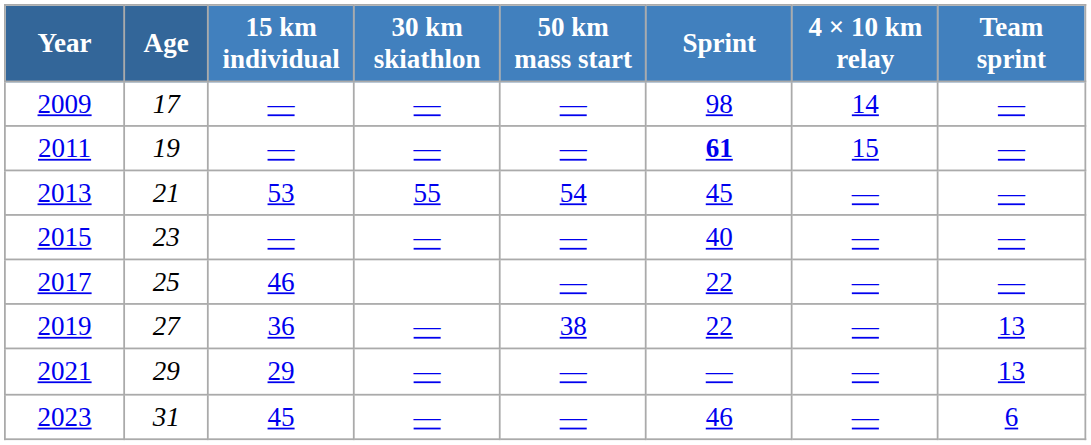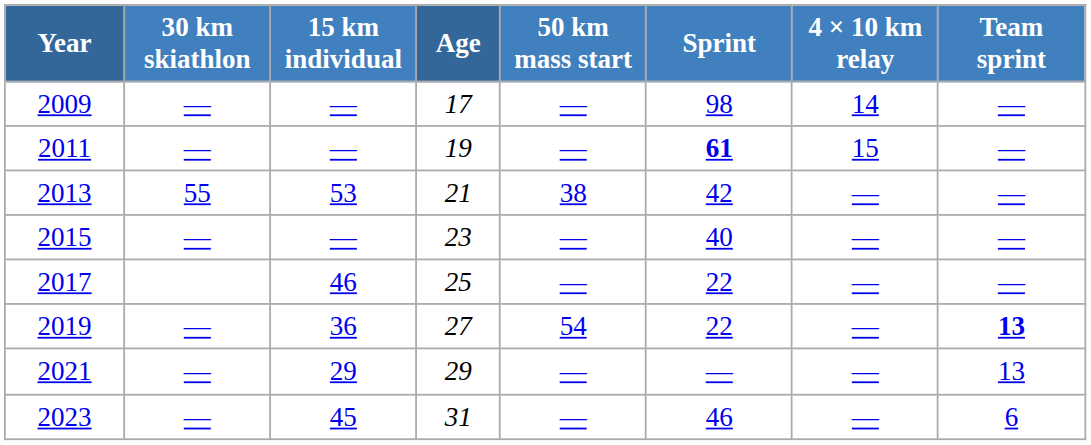columns swapped: Age <-> 30 km skiathlon
2013 | 50 km mass start: 54 -> 38
2013 | Sprint: 45 -> 42
2019 | 50 km mass start: 38 -> 54
2019 | Team sprint: normal -> bold
